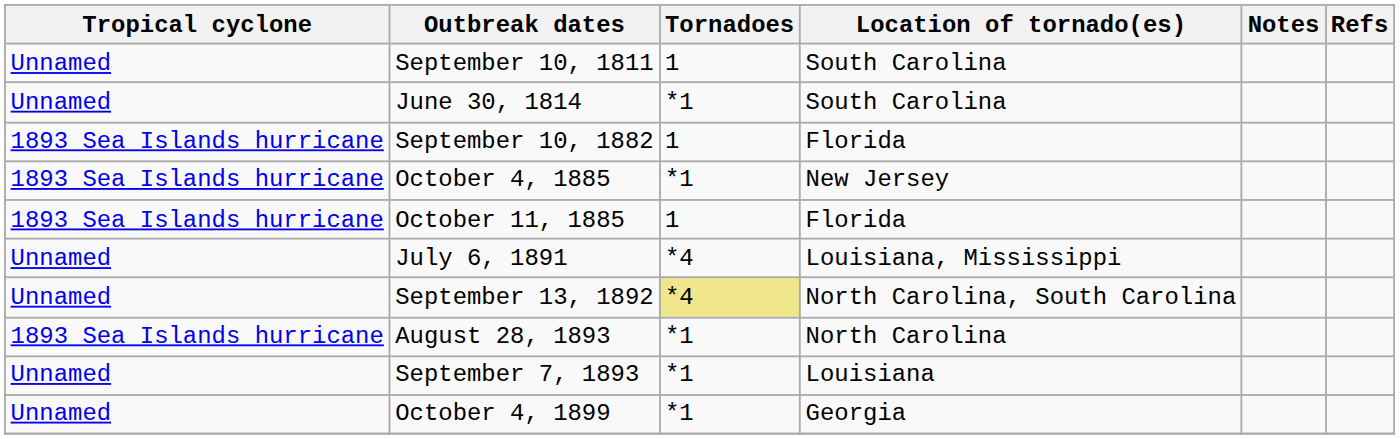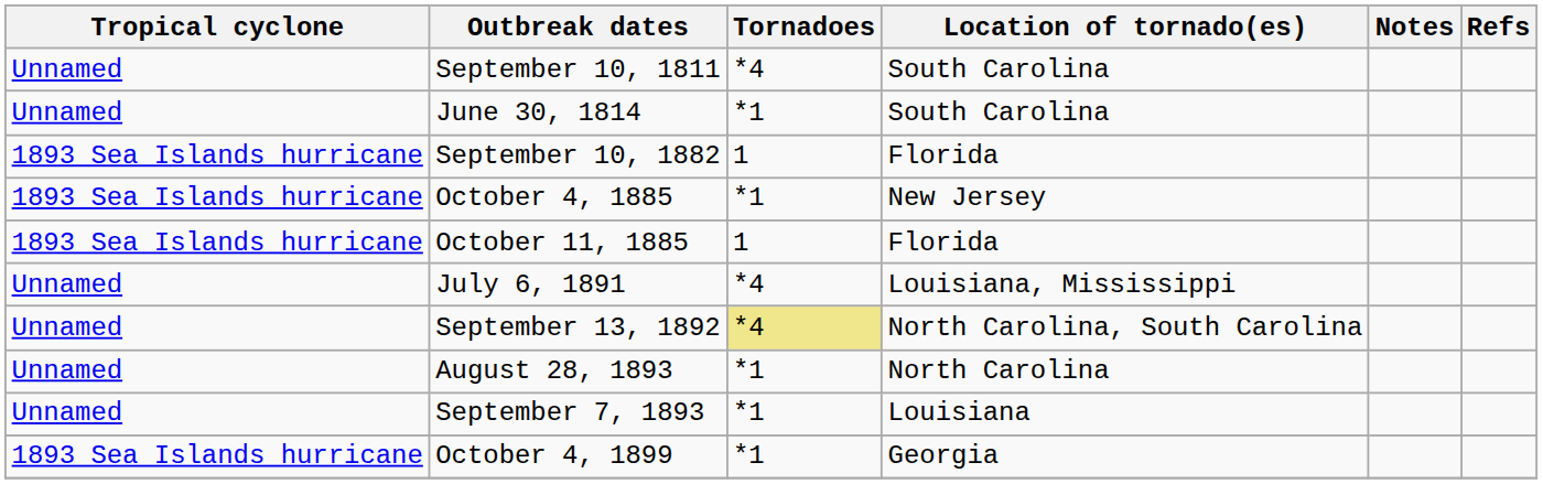September 10, 1811 | Tornadoes: 1 -> *4
August 28, 1893 | Tropical cyclone: 1893 Sea Islands hurricane -> Unnamed
October 4, 1899 | Tropical cyclone: Unnamed -> 1893 Sea Islands hurricane
